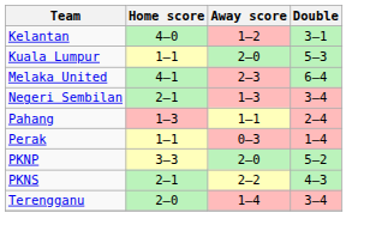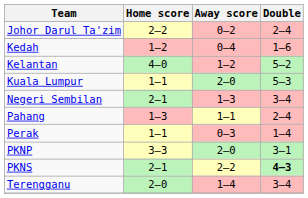+ row: Johor Darul Ta'zim | 2–2 | 0–2 | 2–4
+ row: Kedah | 1–2 | 0–4 | 1–6
Kelantan | Double: 3–1 -> 5–2
- row: Melaka United | 4–1 | 2–3 | 6–4
PKNP | Double: 5–2 -> 3–1
PKNS | Double: normal -> bold
